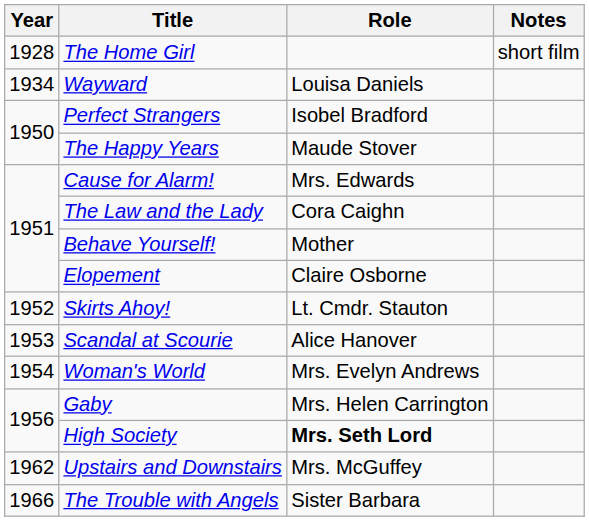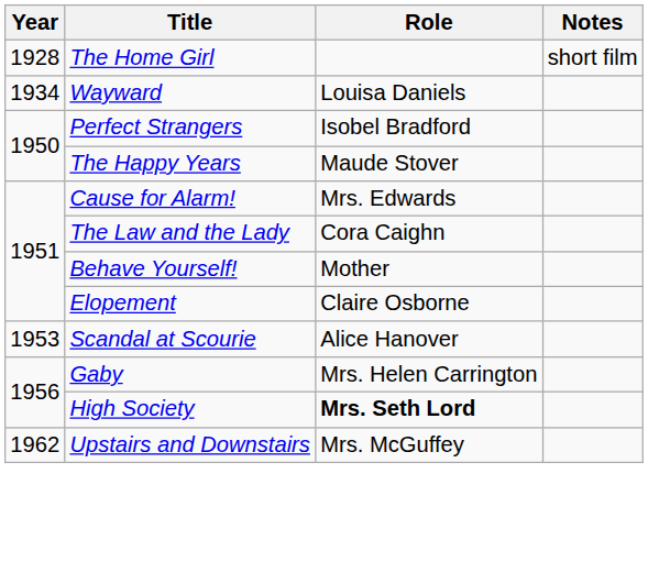- row: 1952 | Skirts Ahoy! | Lt. Cmdr. Stauton
- row: 1954 | Woman's World | Mrs. Evelyn Andrews
- row: 1966 | The Trouble with Angels | Sister Barbara
